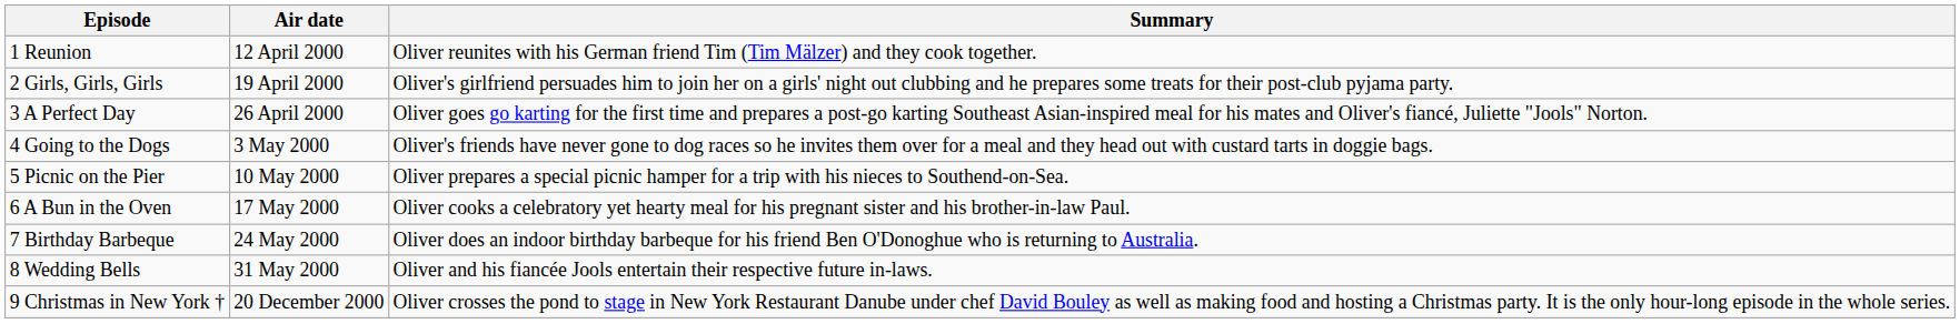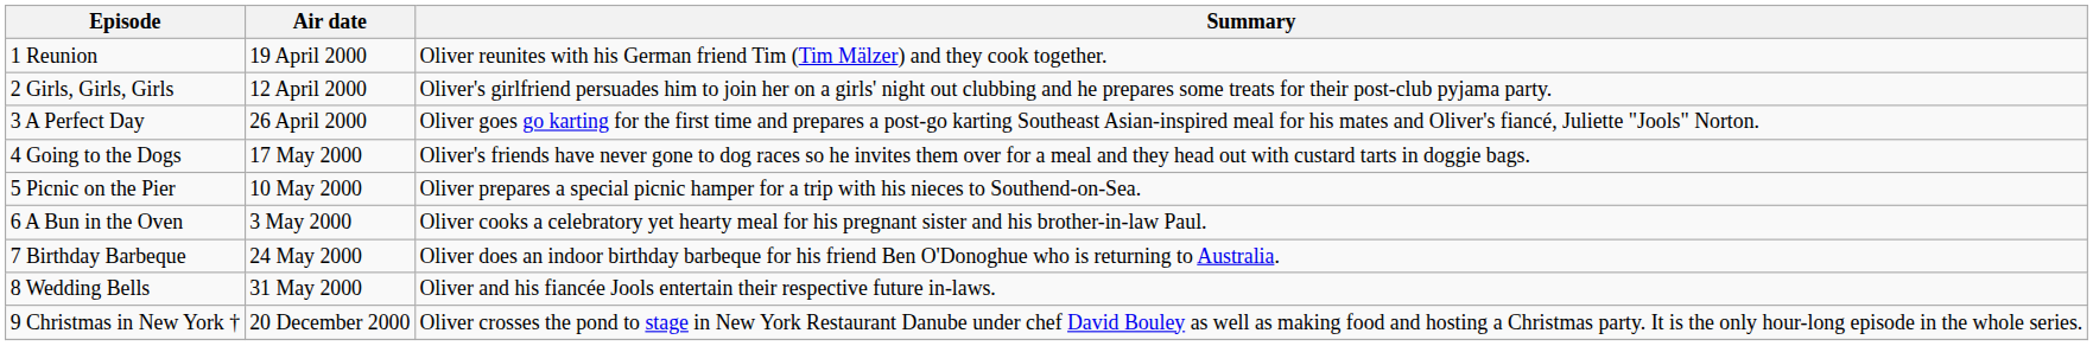1 Reunion | Air date: 12 April 2000 -> 19 April 2000
2 Girls, Girls, Girls | Air date: 19 April 2000 -> 12 April 2000
4 Going to the Dogs | Air date: 3 May 2000 -> 17 May 2000
6 A Bun in the Oven | Air date: 17 May 2000 -> 3 May 2000
